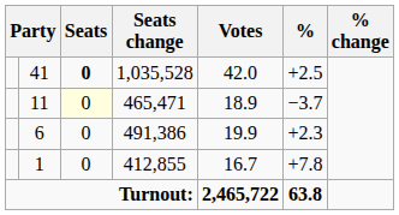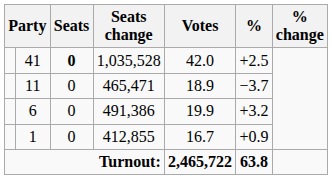11 | Seats: lightyellow background -> no background
6 | %: +2.3 -> +3.2
1 | %: +7.8 -> +0.9
